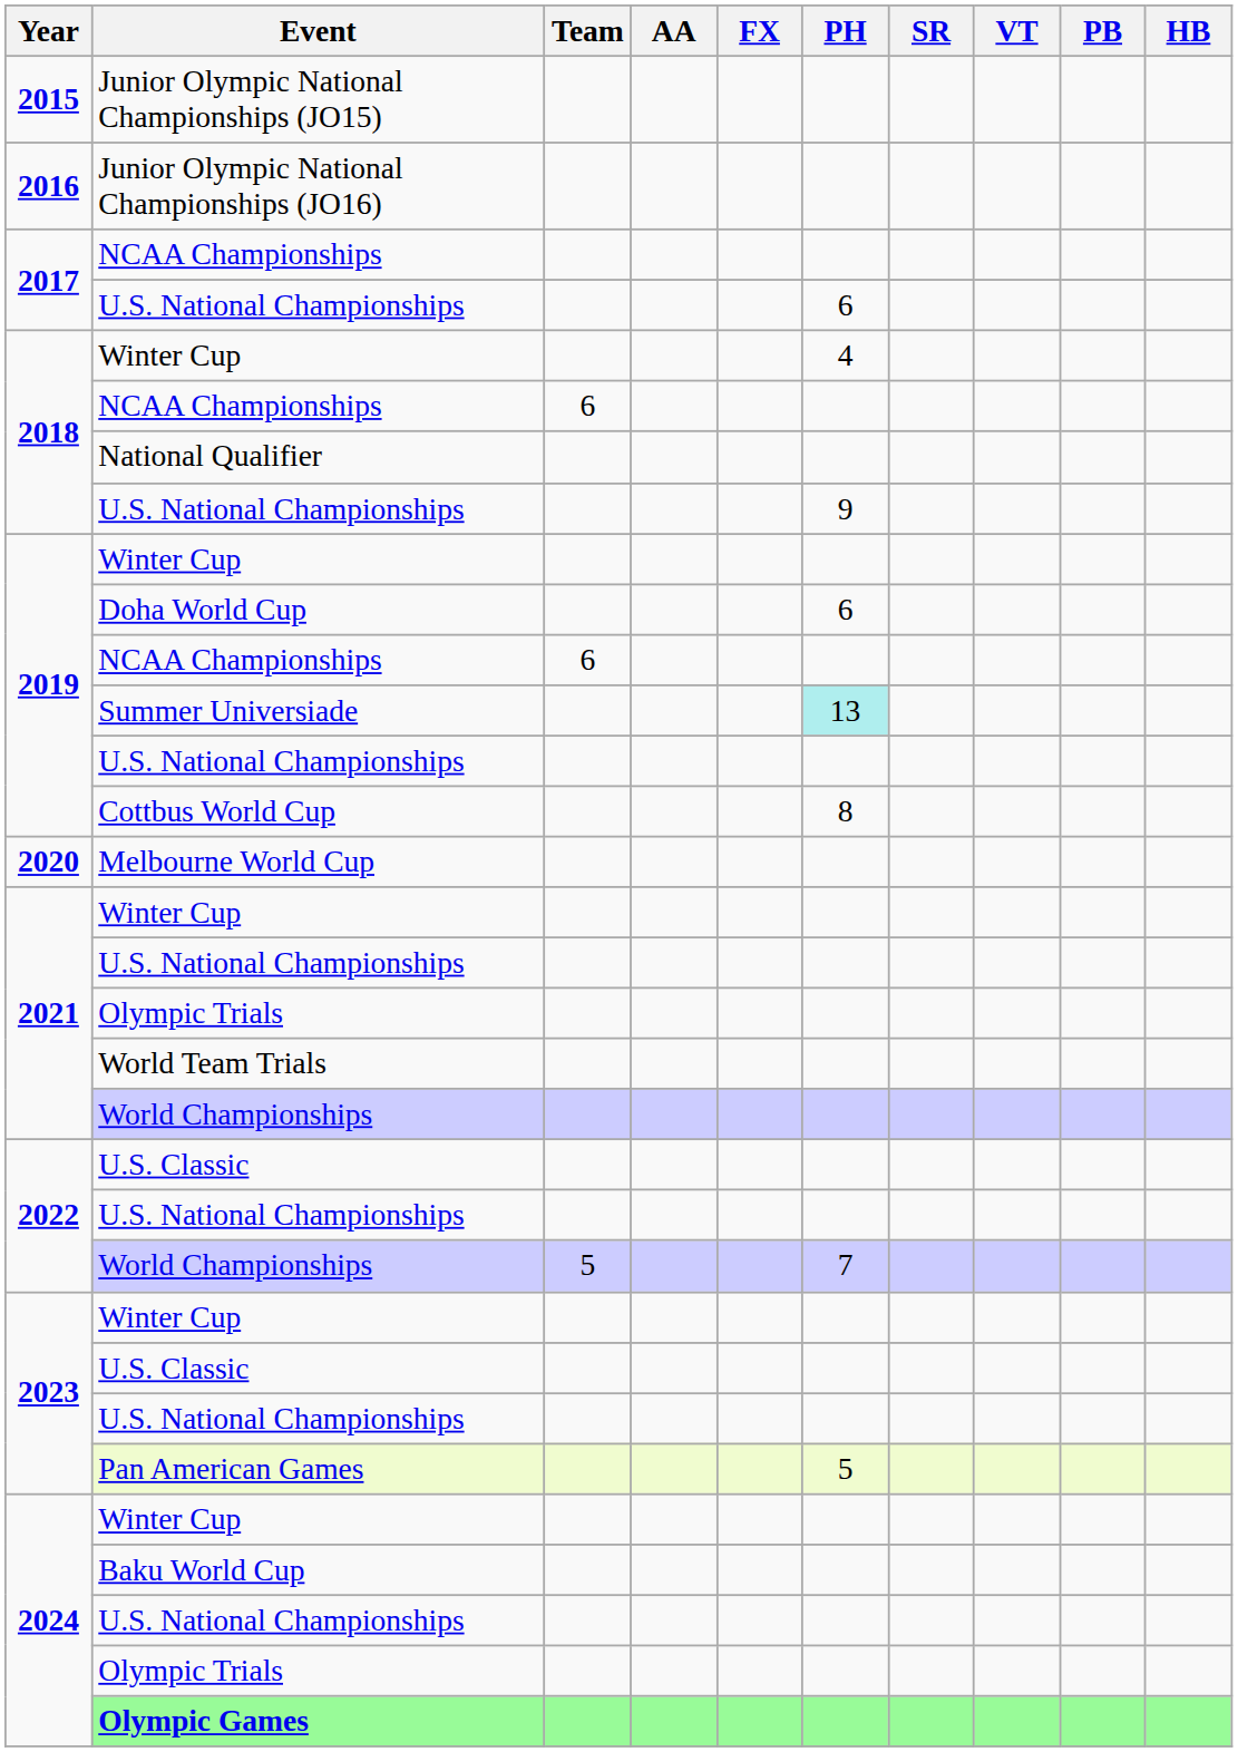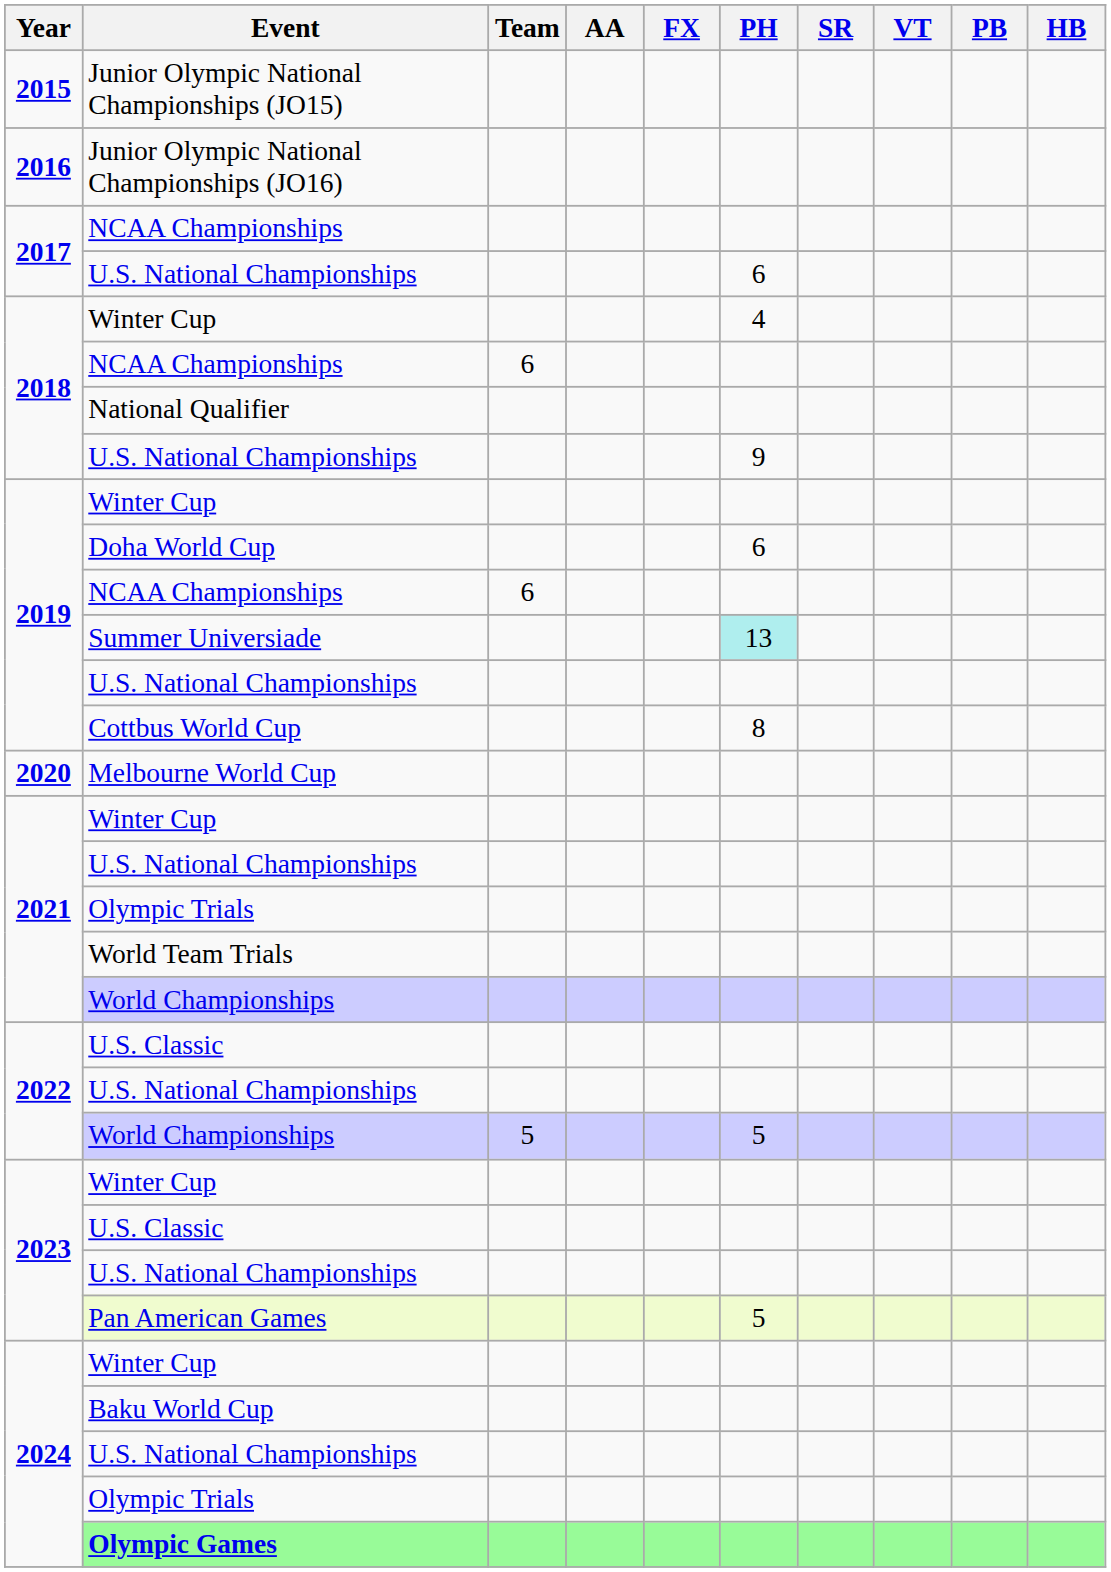2022 / World Championships | PH: 7 -> 5
